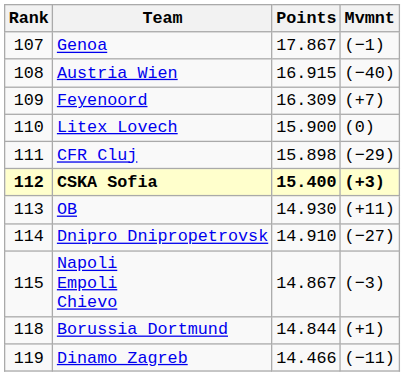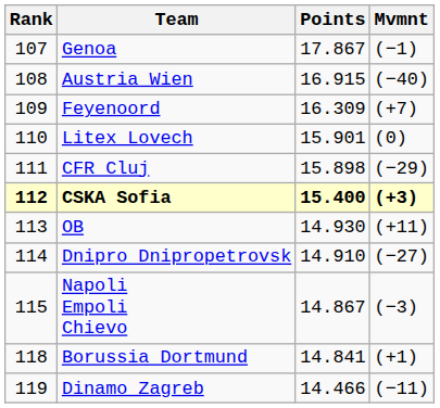Litex Lovech | Points: 15.900 -> 15.901
Borussia Dortmund | Points: 14.844 -> 14.841
